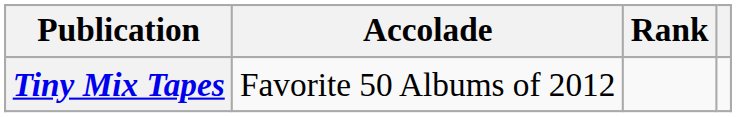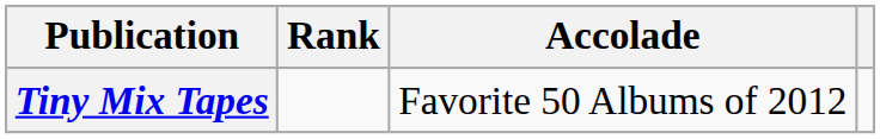columns swapped: Accolade <-> Rank
